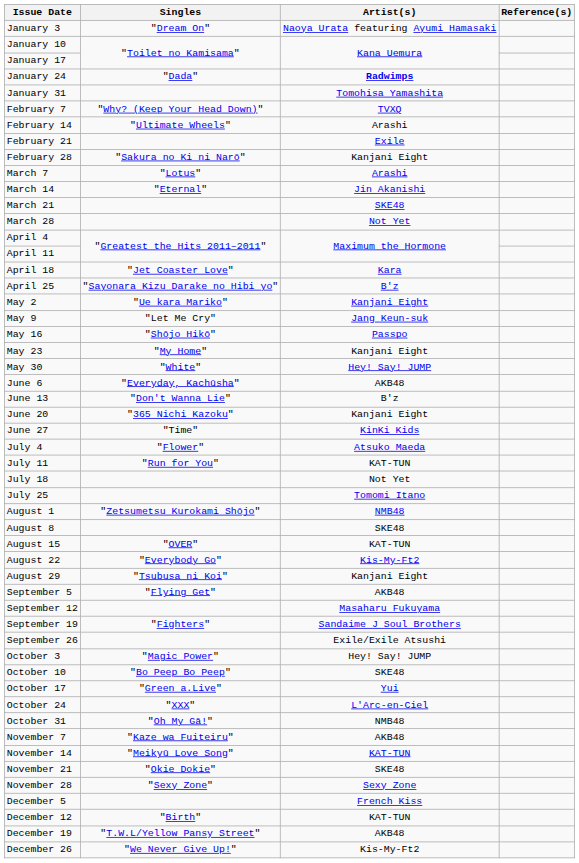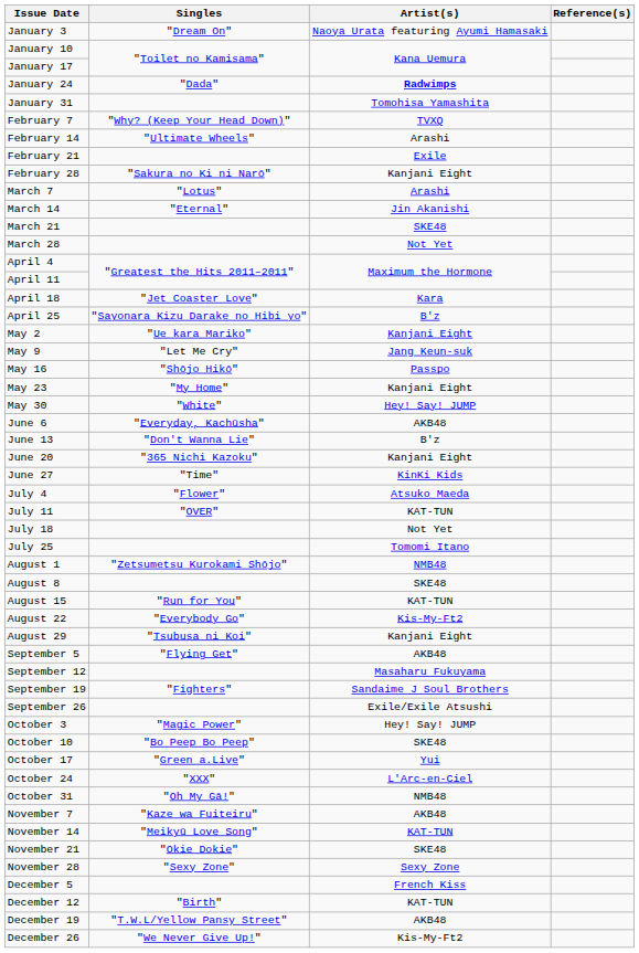July 11 | Singles: "Run for You" -> "OVER"
August 15 | Singles: "OVER" -> "Run for You"
